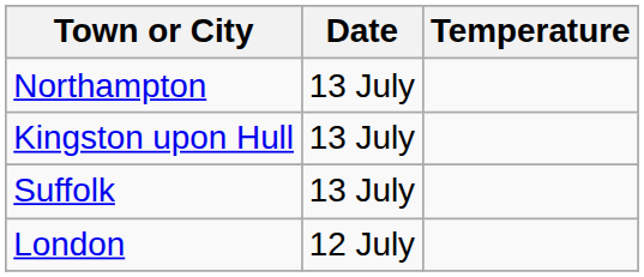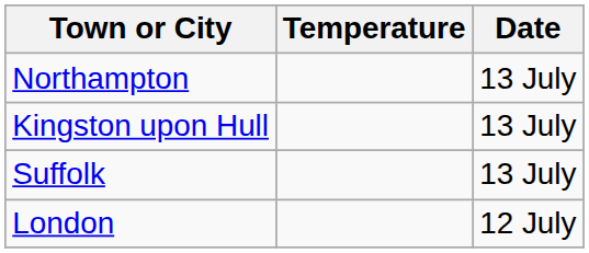columns swapped: Temperature <-> Date
